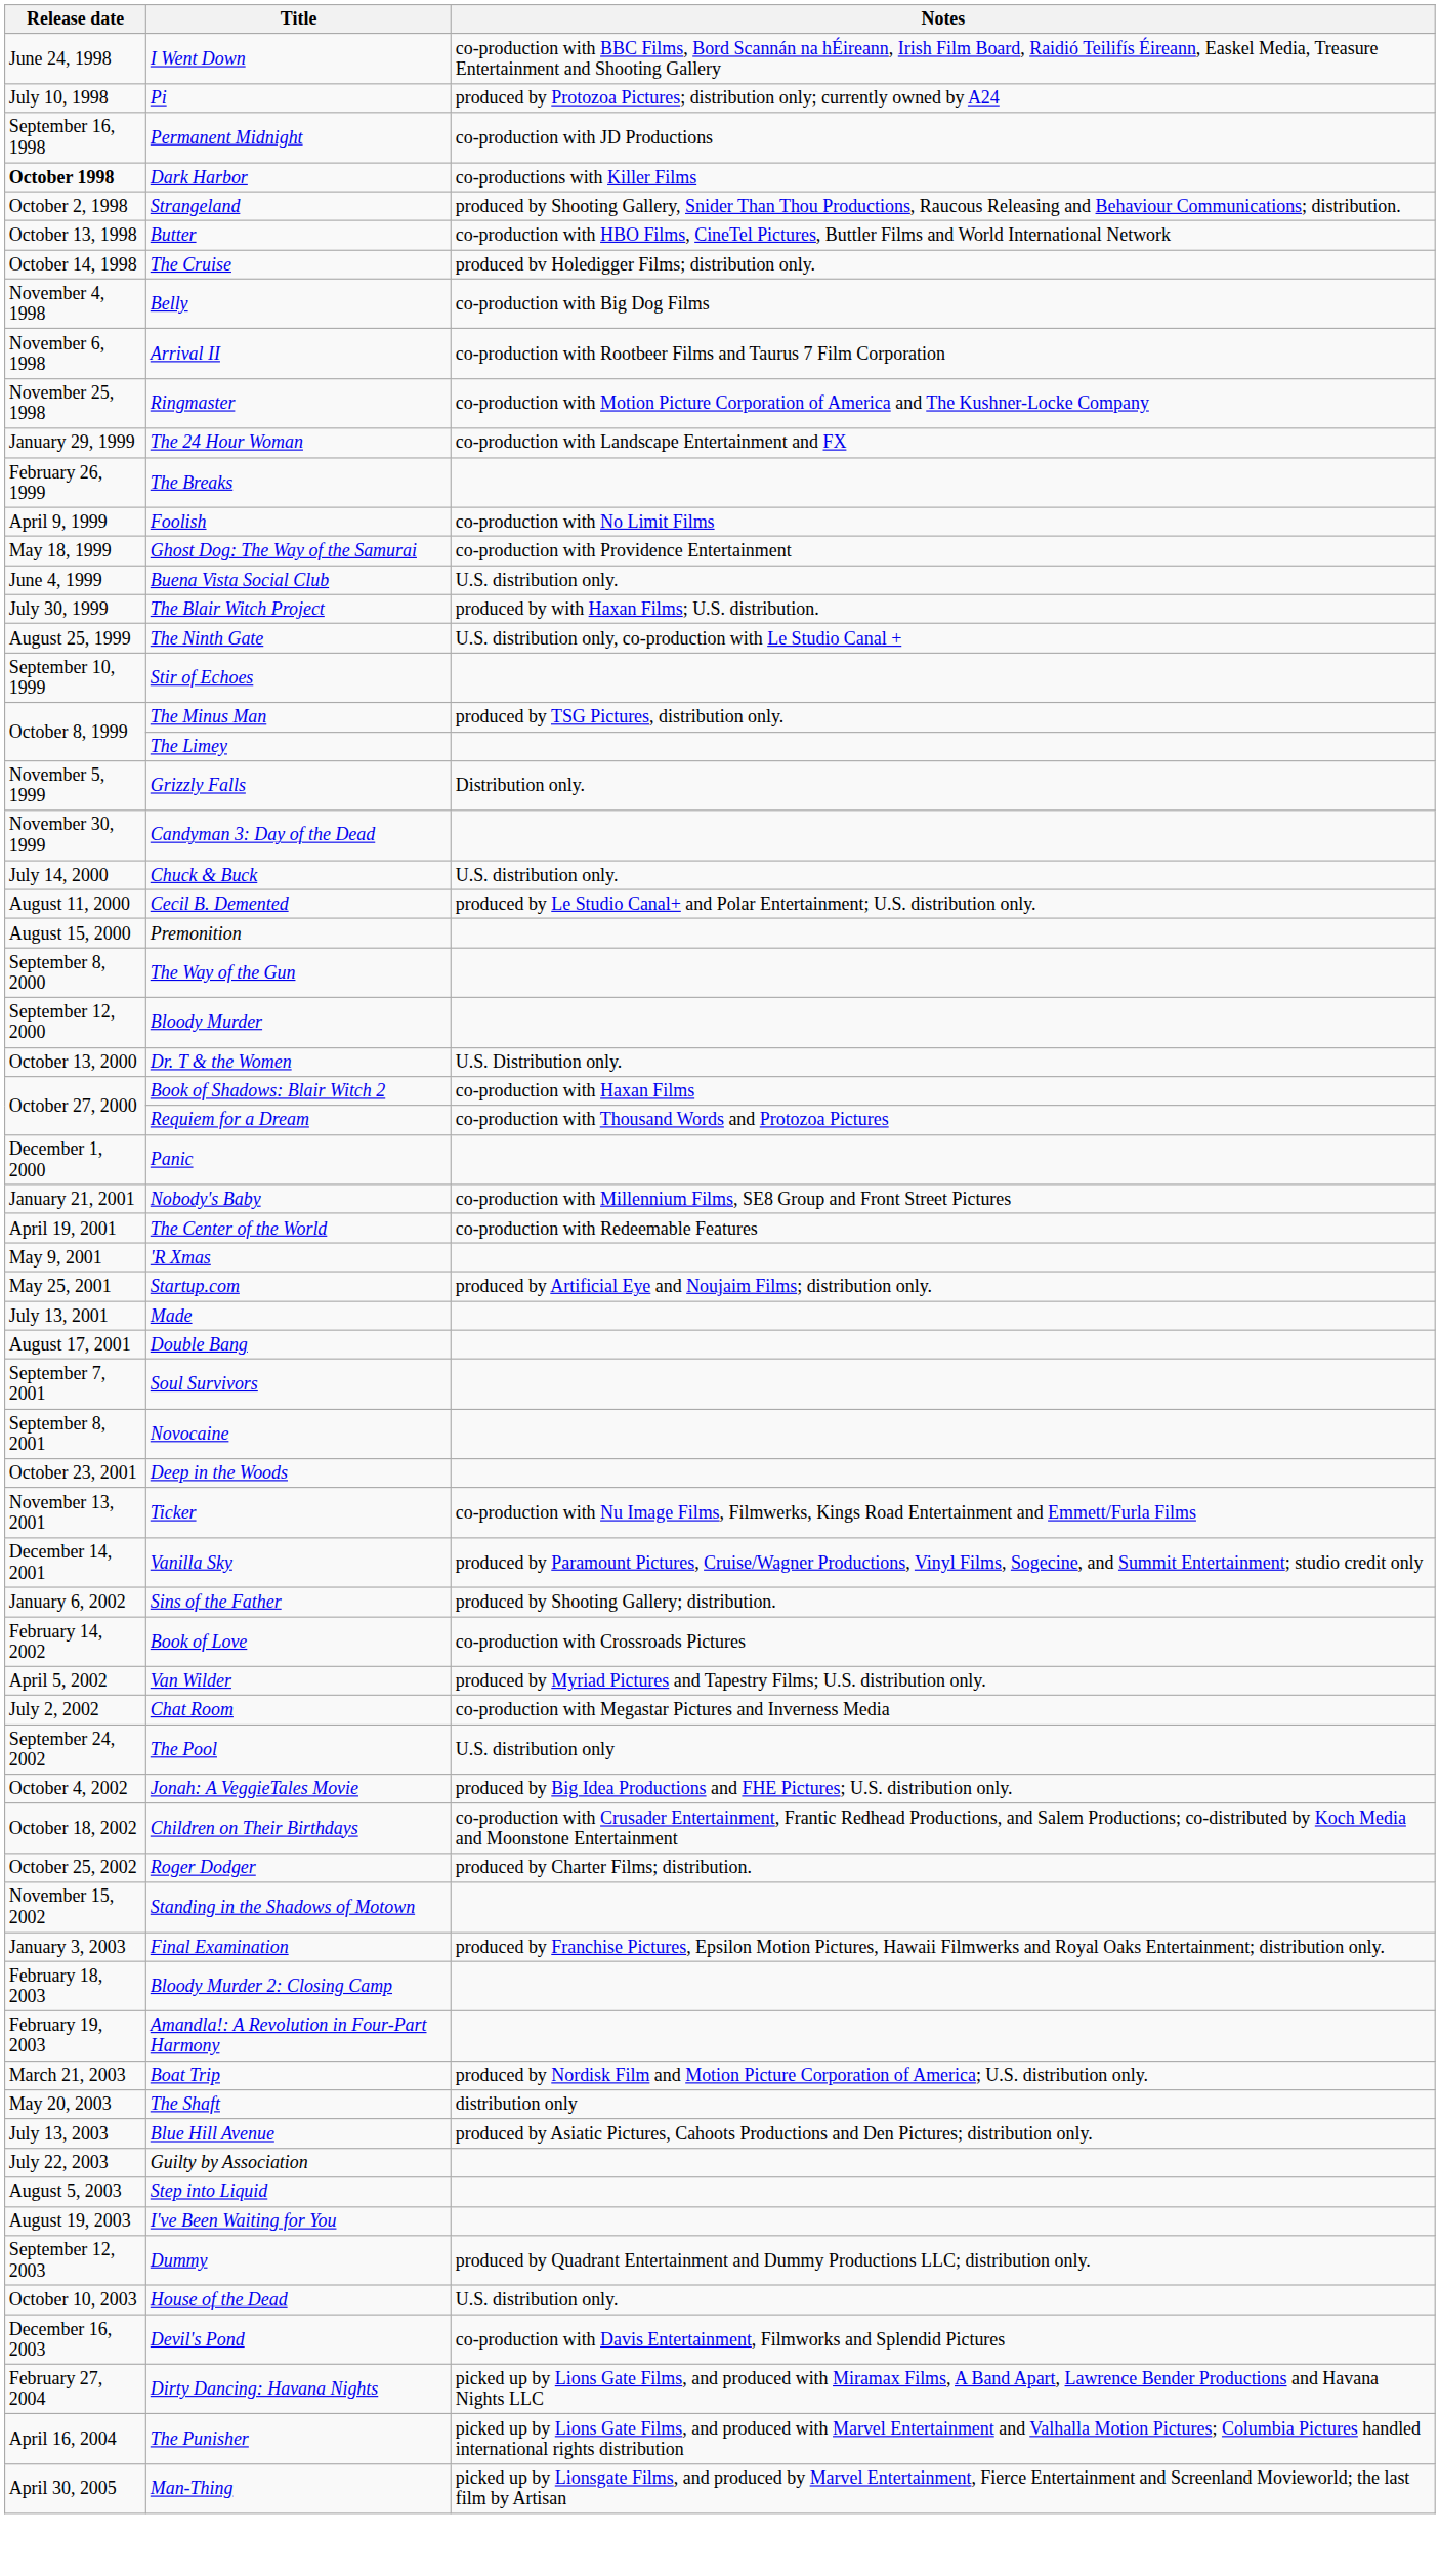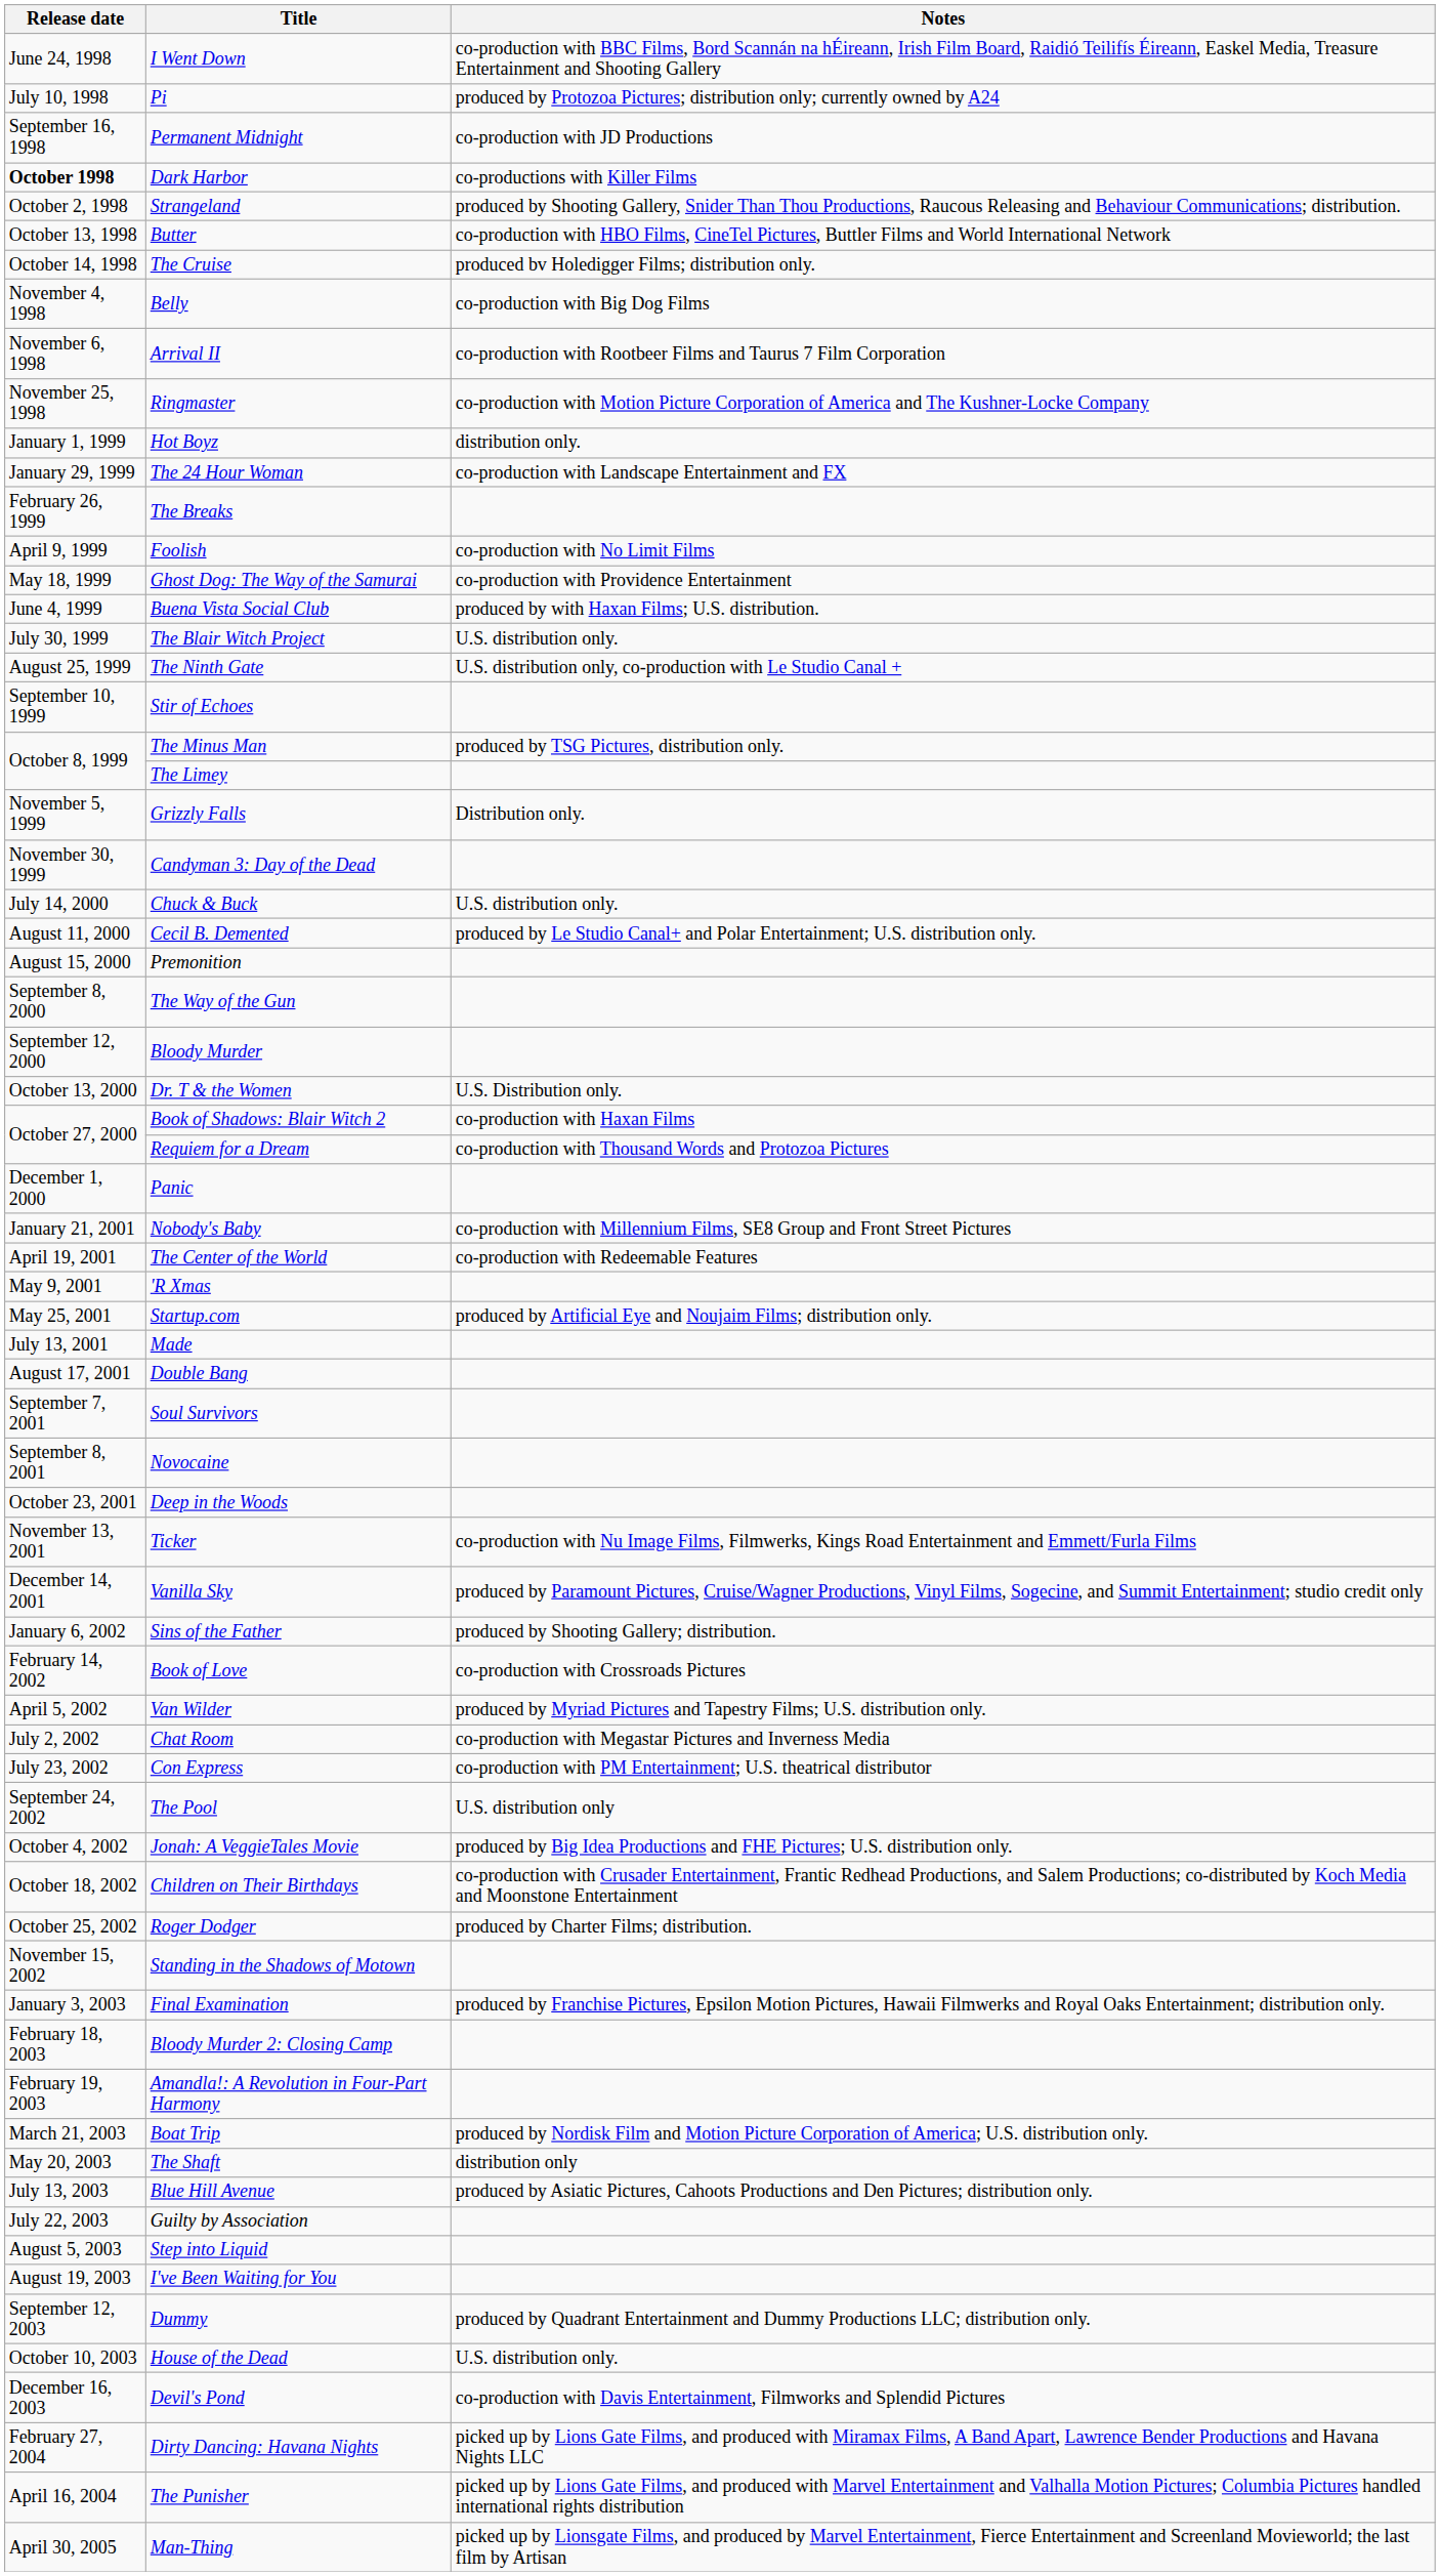+ row: January 1, 1999 | Hot Boyz | distribution only.
Buena Vista Social Club | Notes: U.S. distribution only. -> produced by with Haxan Films; U.S. distribution.
The Blair Witch Project | Notes: produced by with Haxan Films; U.S. distribution. -> U.S. distribution only.
+ row: July 23, 2002 | Con Express | co-production with PM Entertainment; U.S. theatrical distributor
